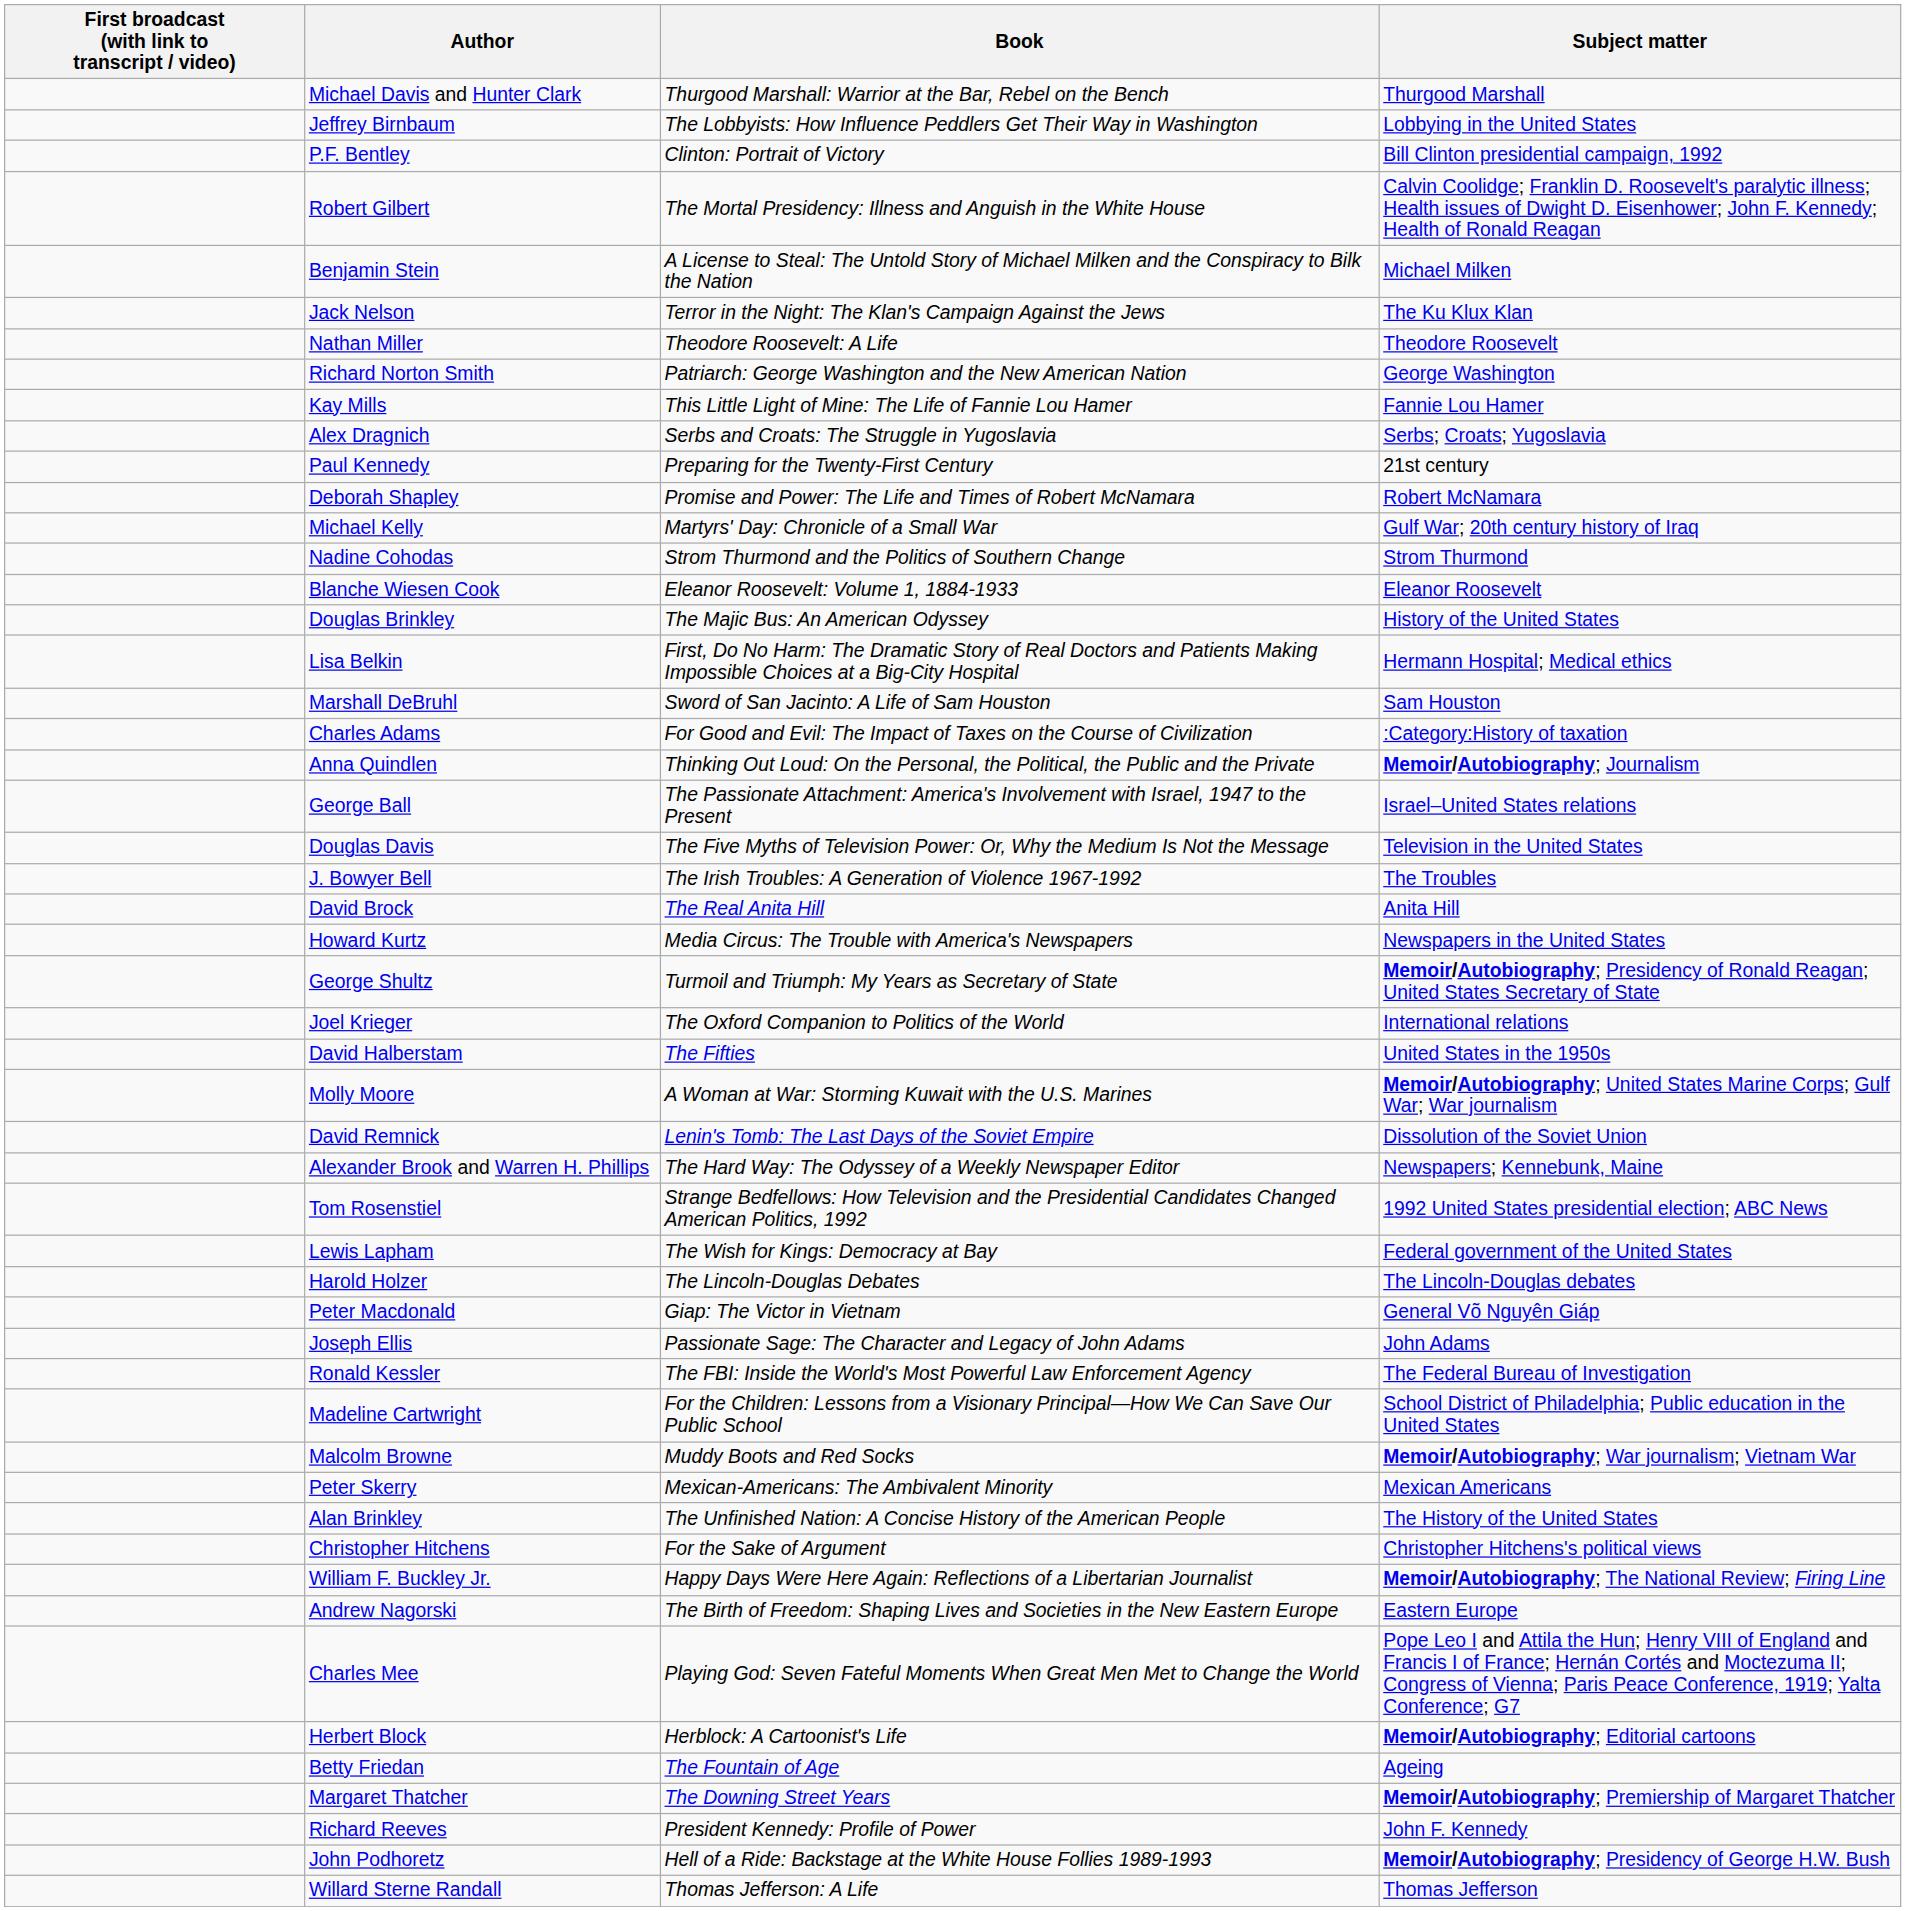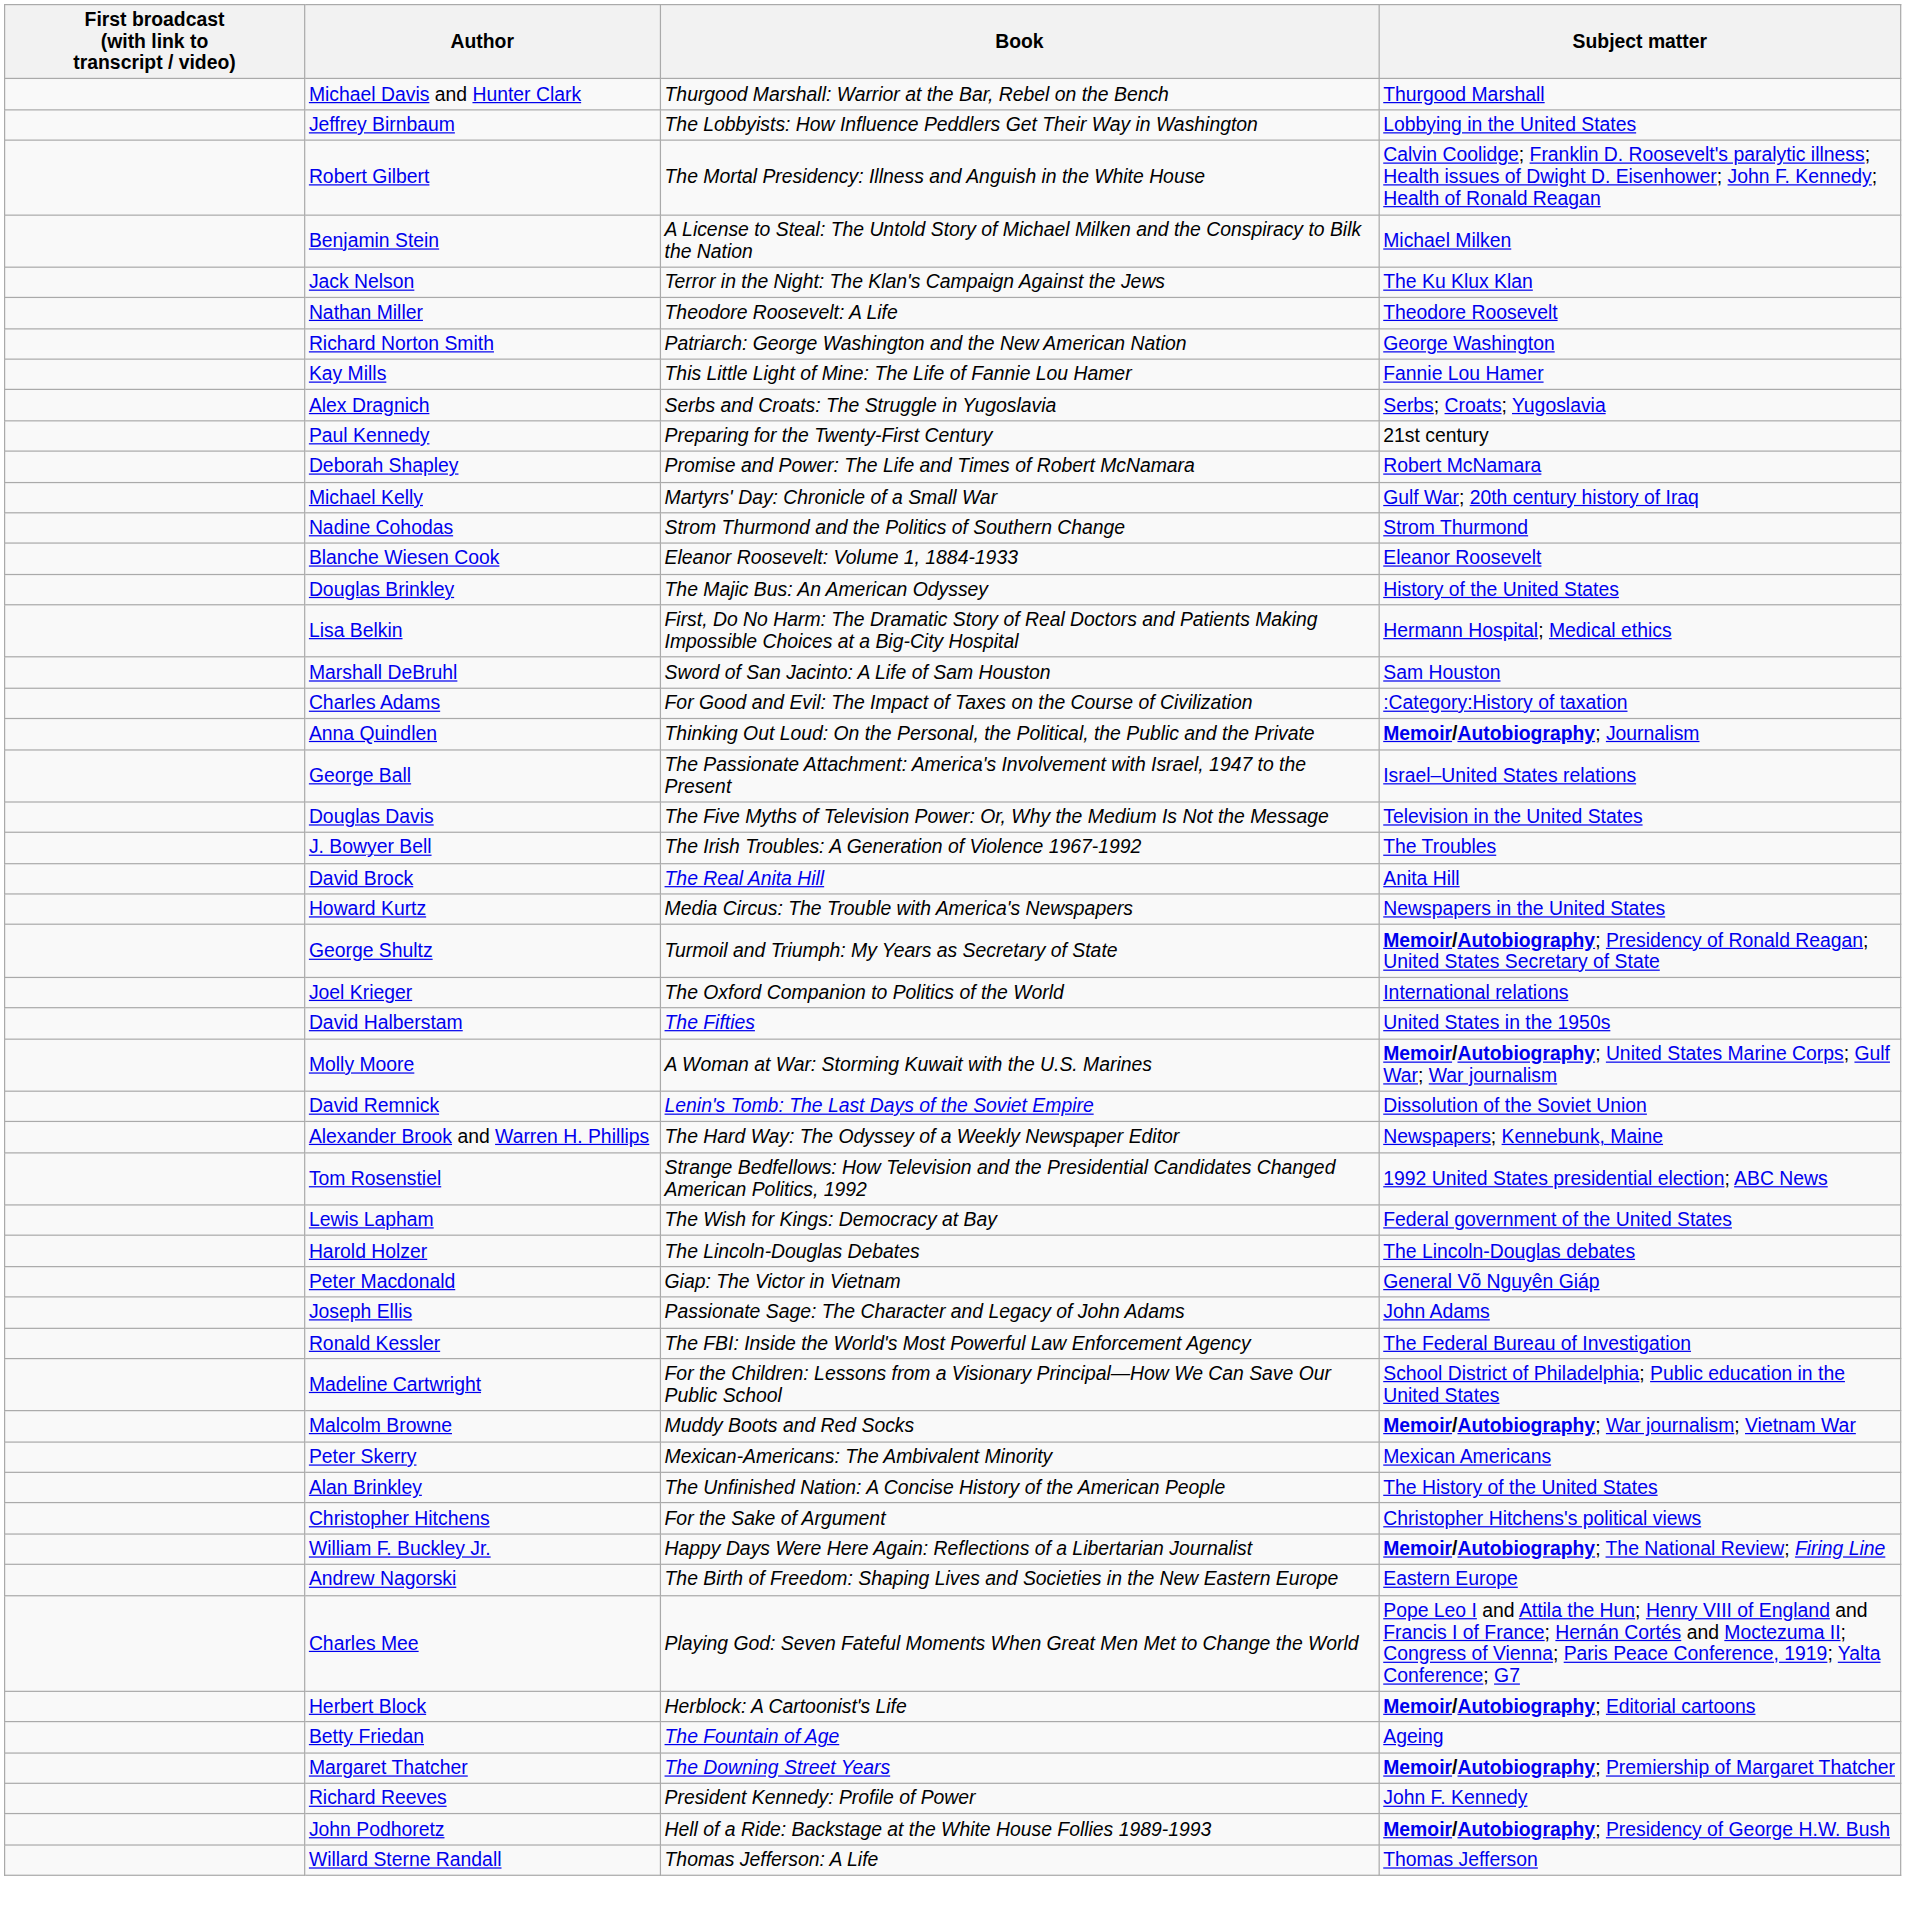- row: P.F. Bentley | Clinton: Portrait of Victory | Bill Clinton presidential campaign, 1992
